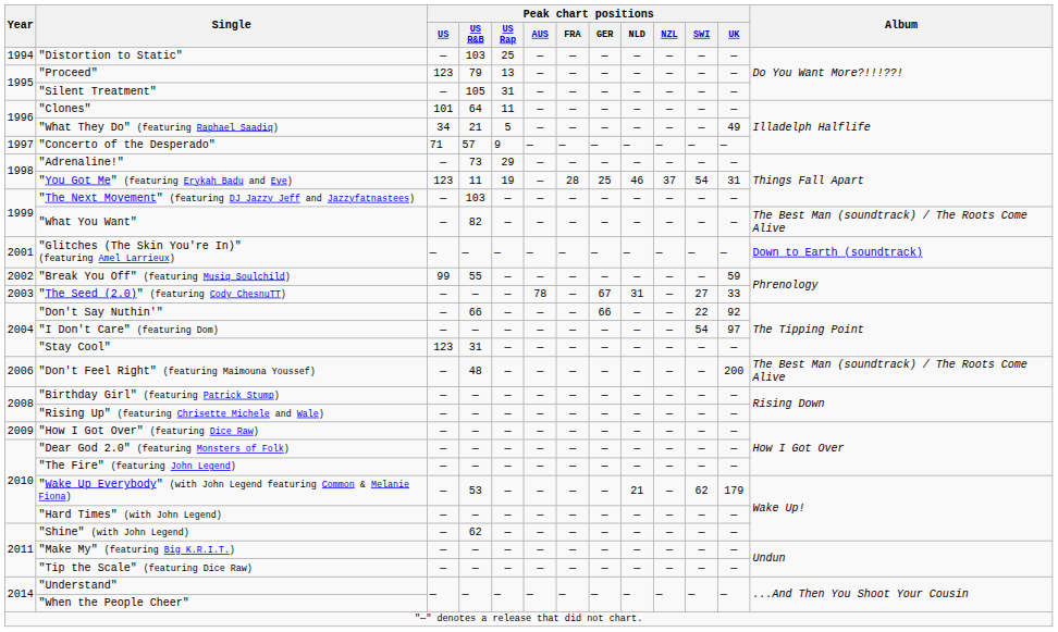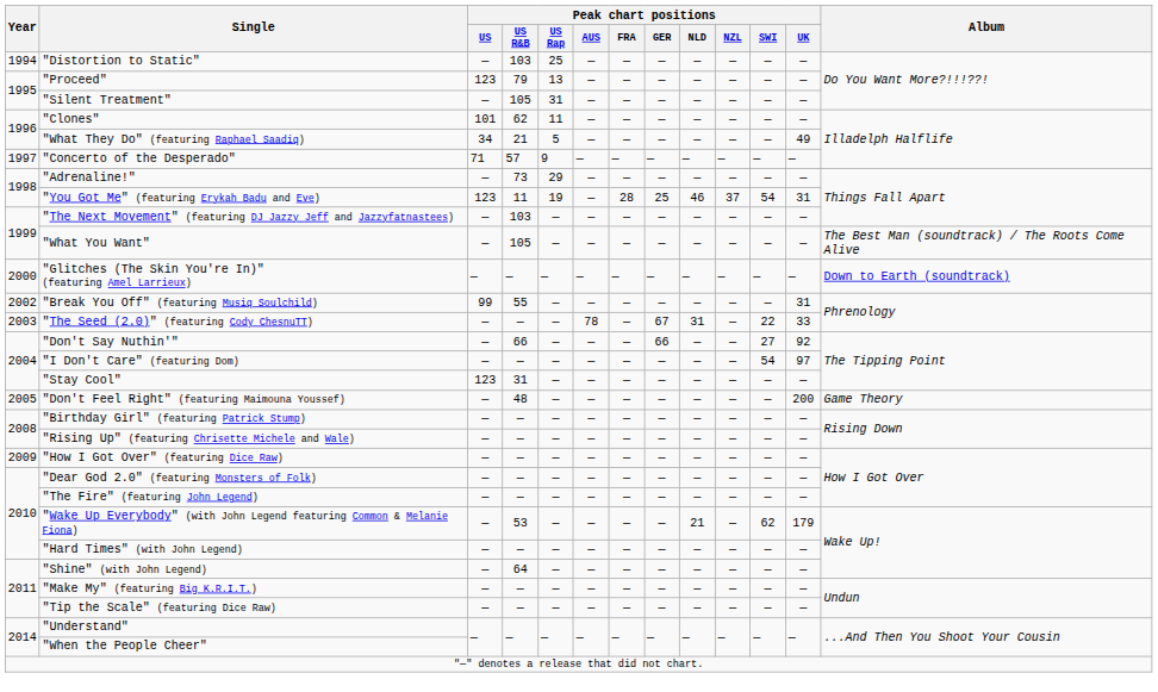"Clones" | Peak chart positions / US R&B: 64 -> 62
"What You Want" | Peak chart positions / US R&B: 82 -> 105
"Glitches (The Skin You're In)" (featuring Amel Larrieux) | Year: 2001 -> 2000
"Break You Off" (featuring Musiq Soulchild) | Peak chart positions / UK: 59 -> 31
"The Seed (2.0)" (featuring Cody ChesnuTT) | Peak chart positions / SWI: 27 -> 22
"Don't Say Nuthin'" | Peak chart positions / SWI: 22 -> 27
"Don't Feel Right" (featuring Maimouna Youssef) | Year: 2006 -> 2005
"Don't Feel Right" (featuring Maimouna Youssef) | Album: The Best Man (soundtrack) / The Roots Come Alive -> Game Theory
"Shine" (with John Legend) | Peak chart positions / US R&B: 62 -> 64
